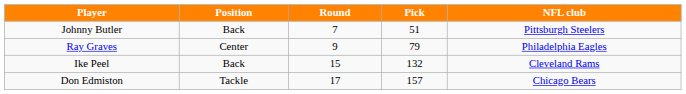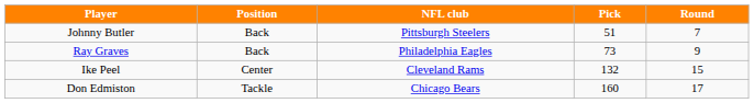columns swapped: Round <-> NFL club
Ray Graves | Position: Center -> Back
Ray Graves | Pick: 79 -> 73
Ike Peel | Position: Back -> Center
Don Edmiston | Pick: 157 -> 160
